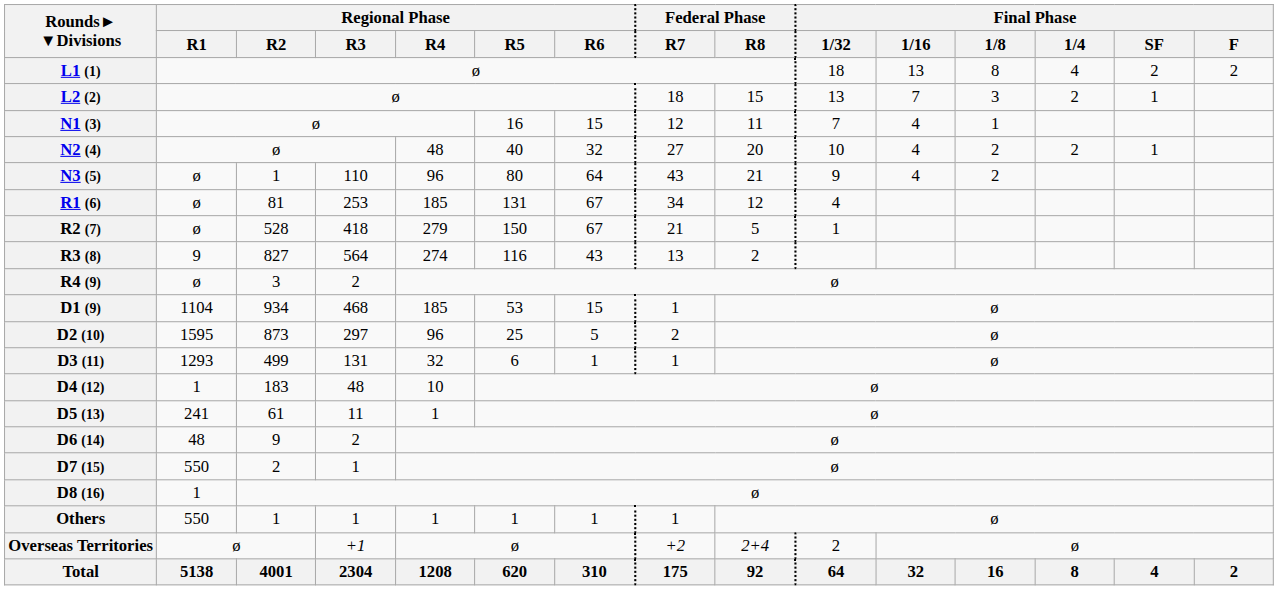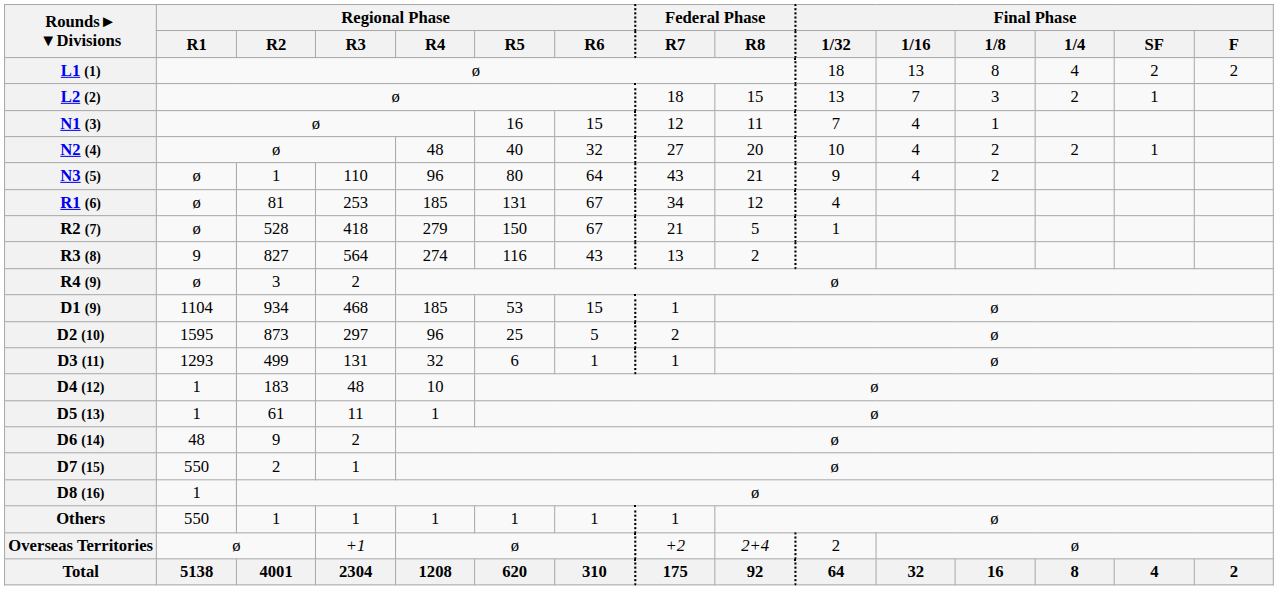D5 (13) | Regional Phase / R1: 241 -> 1
